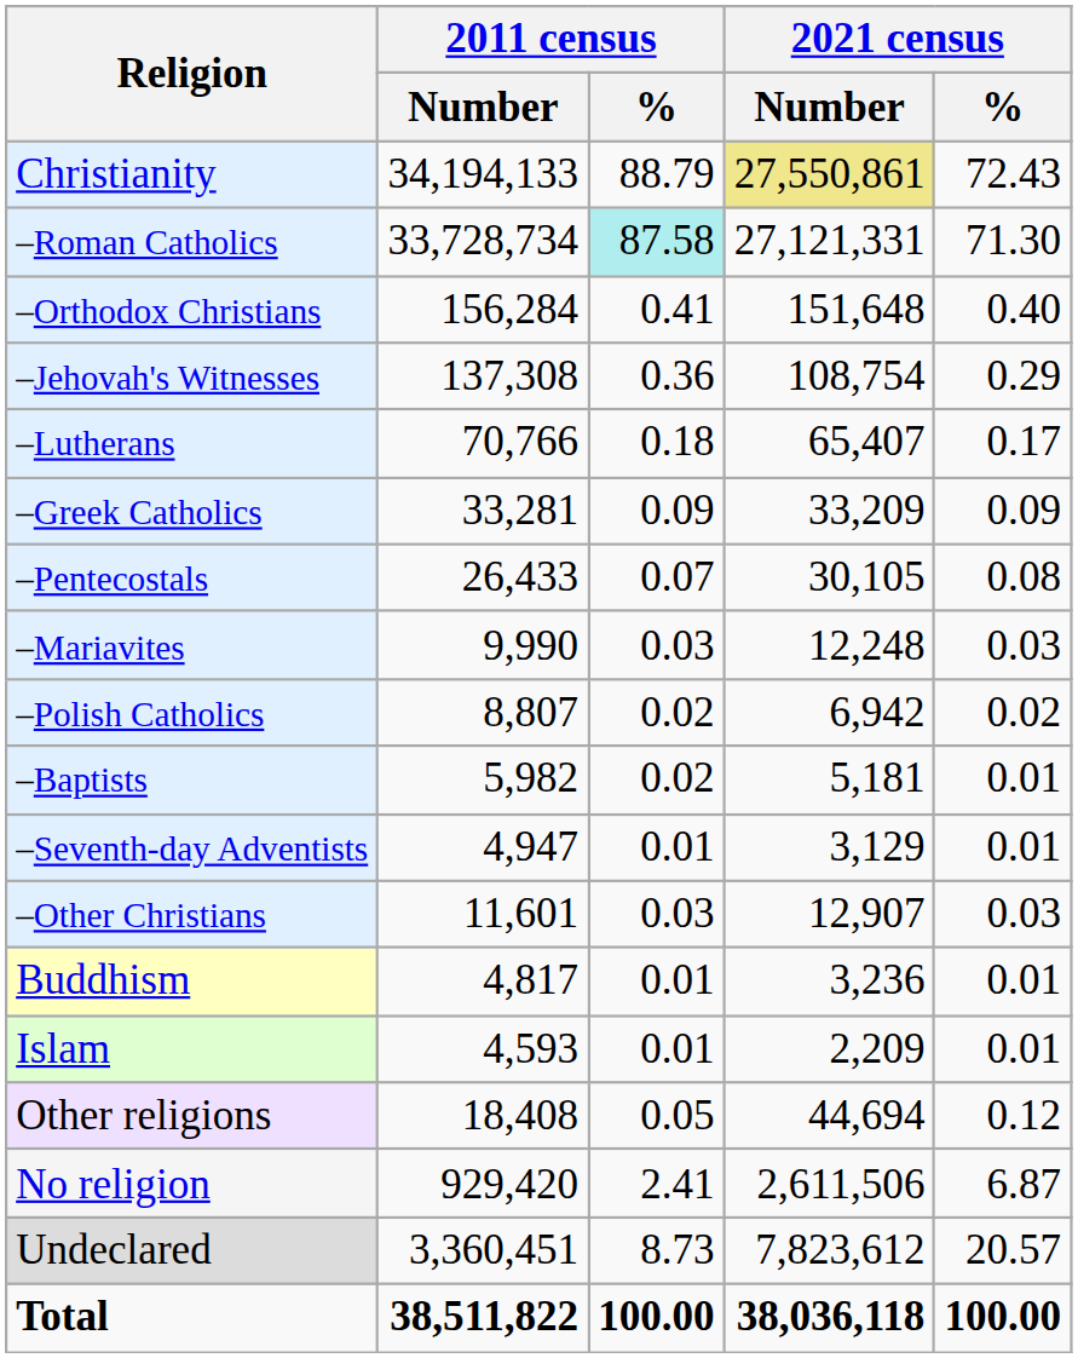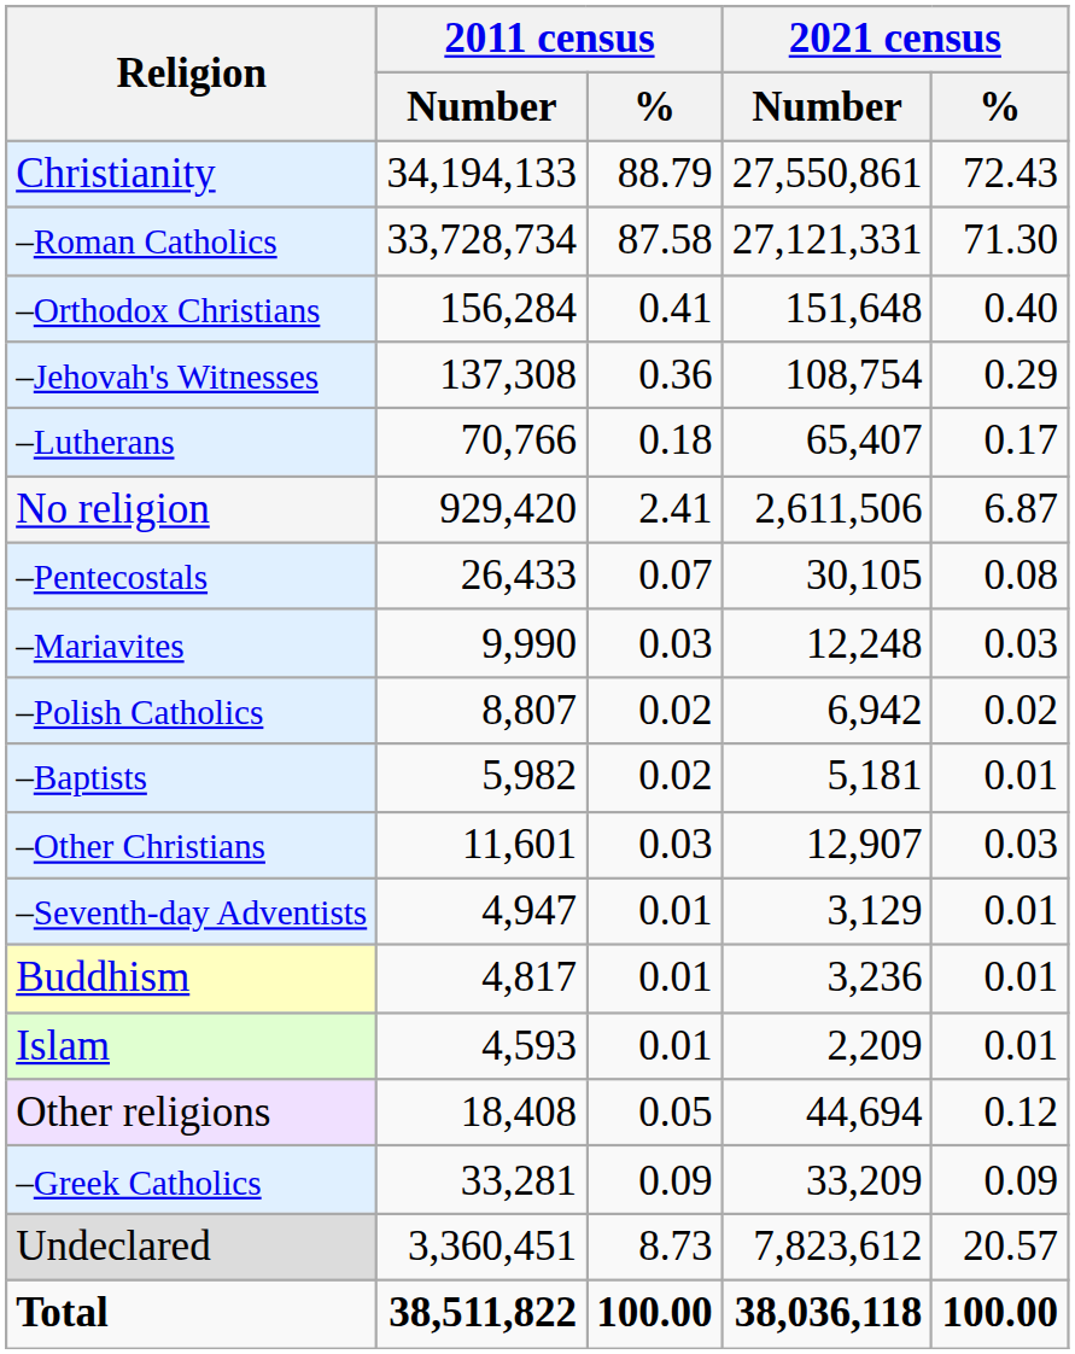Christianity | 2021 census / Number: khaki background -> no background
–Roman Catholics | 2011 census / %: paleturquoise background -> no background
rows swapped: –Greek Catholics <-> No religion
rows swapped: –Seventh-day Adventists <-> –Other Christians
